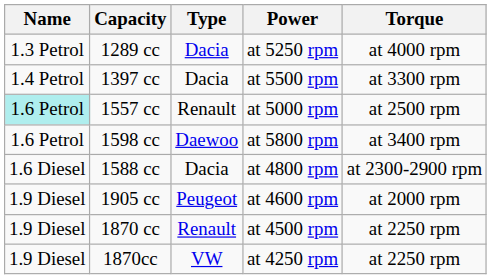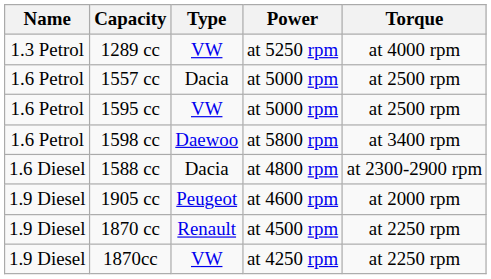1289 cc | Type: Dacia -> VW
- row: 1.4 Petrol | 1397 cc | Dacia | at 5500 rpm | at 3300 rpm
1557 cc | Name: paleturquoise background -> no background
1557 cc | Type: Renault -> Dacia
+ row: 1.6 Petrol | 1595 cc | VW | at 5000 rpm | at 2500 rpm
